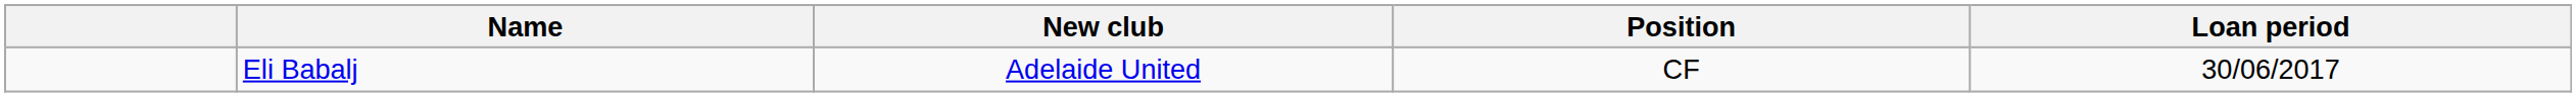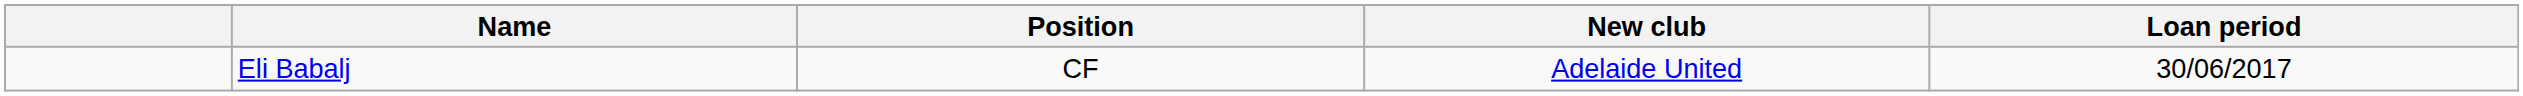columns swapped: Position <-> New club
